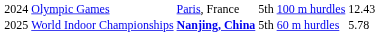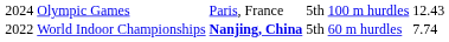World Indoor Championships | column 1: 2025 -> 2022
World Indoor Championships | column 6: 5.78 -> 7.74
